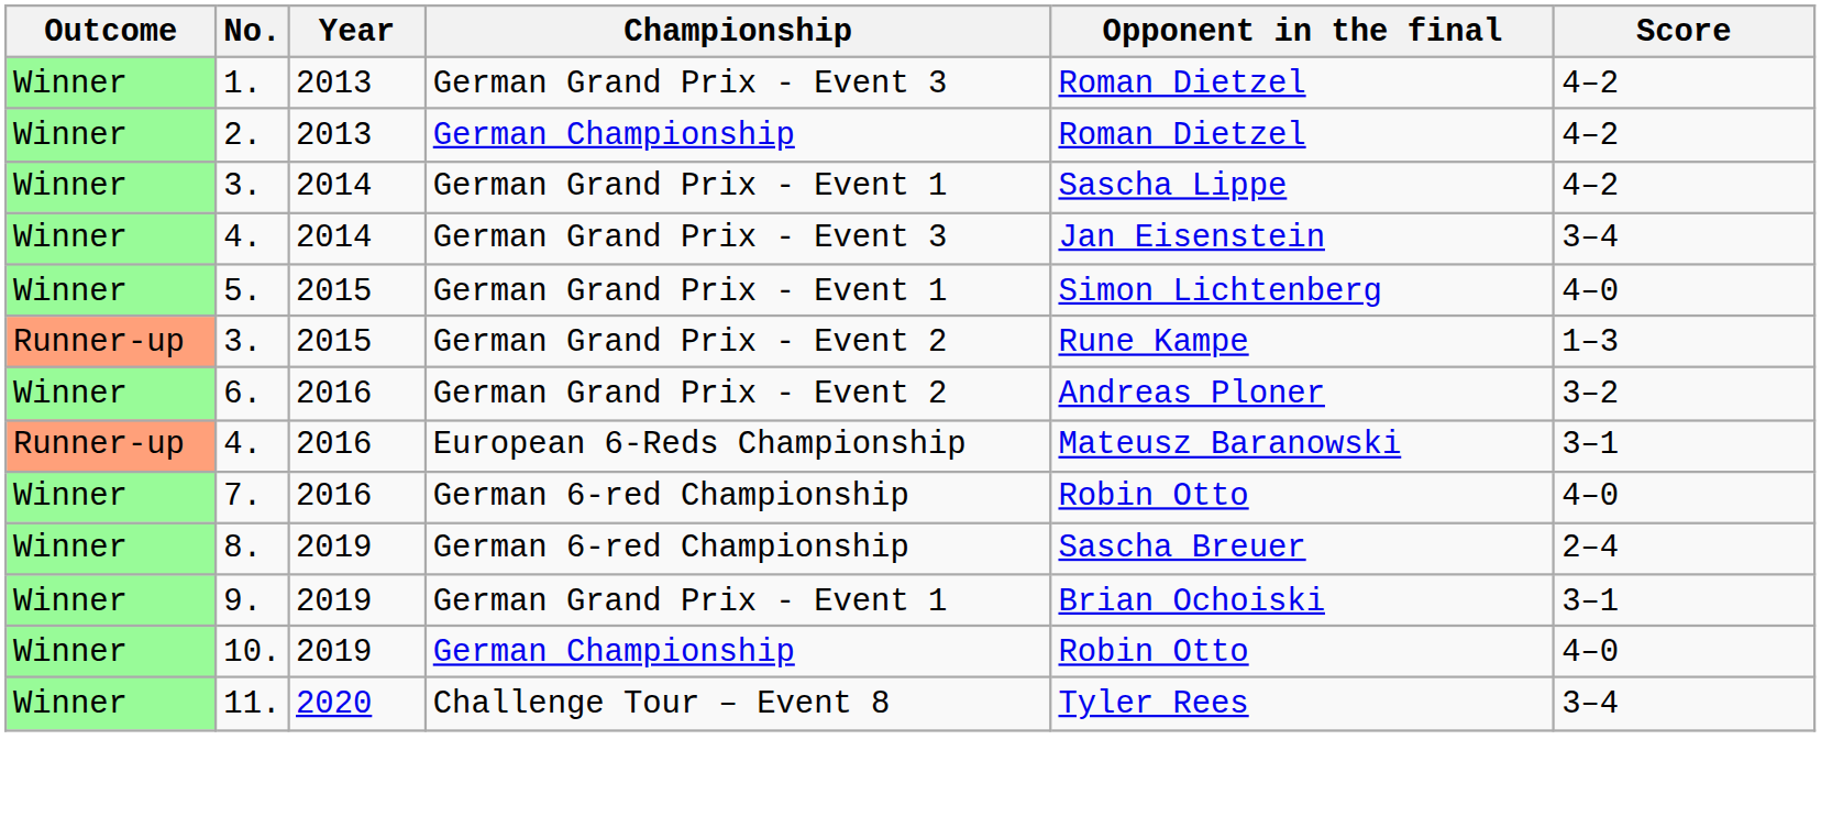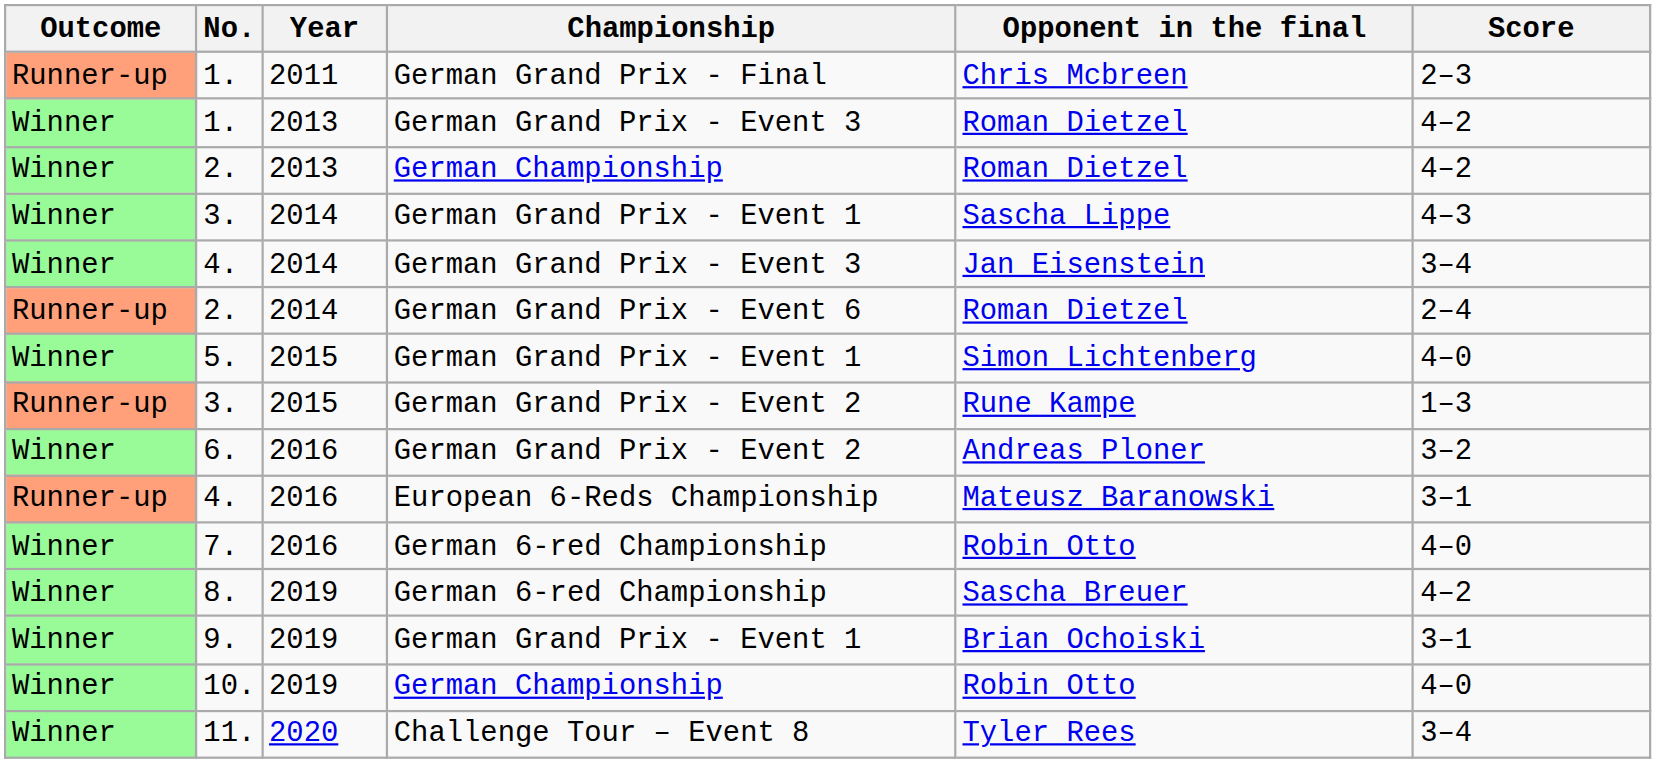+ row: Runner-up | 1. | 2011 | German Grand Prix - Final | Chris Mcbreen | 2–3
3. / German Grand Prix - Event 1 | Score: 4–2 -> 4–3
+ row: Runner-up | 2. | 2014 | German Grand Prix - Event 6 | Roman Dietzel | 2–4
8. | Score: 2–4 -> 4–2
